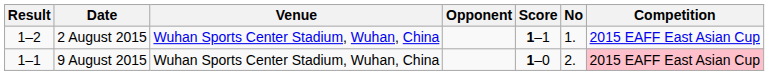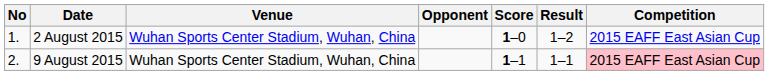columns swapped: No <-> Result
2 August 2015 | Score: 1–1 -> 1–0
9 August 2015 | Score: 1–0 -> 1–1
